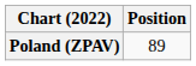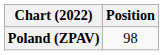Poland (ZPAV) | Position: 89 -> 98
